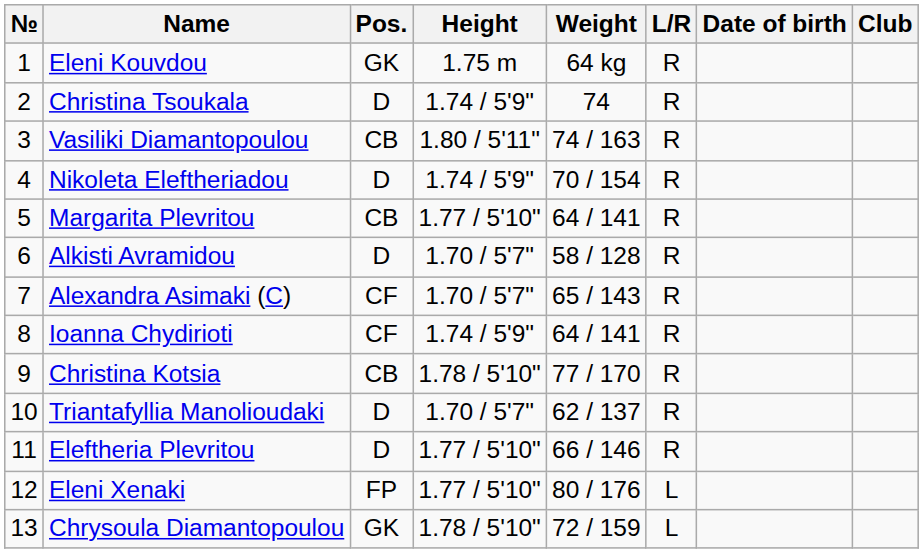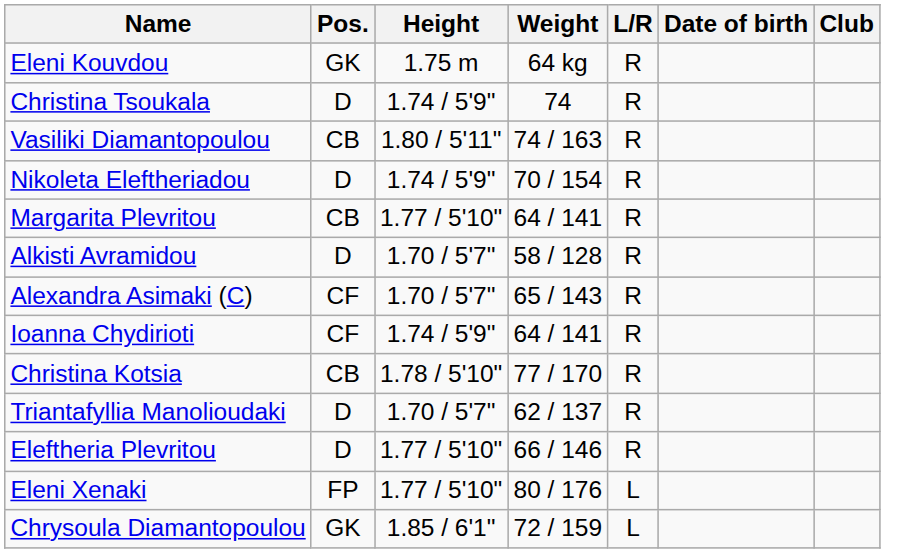- column: № | 1 | 2 | 3 | 4 | 5 | 6 | 7 | 8 | 9 | 10 | 11 | 12 | 13
Chrysoula Diamantopoulou | Height: 1.78 / 5'10" -> 1.85 / 6'1"
